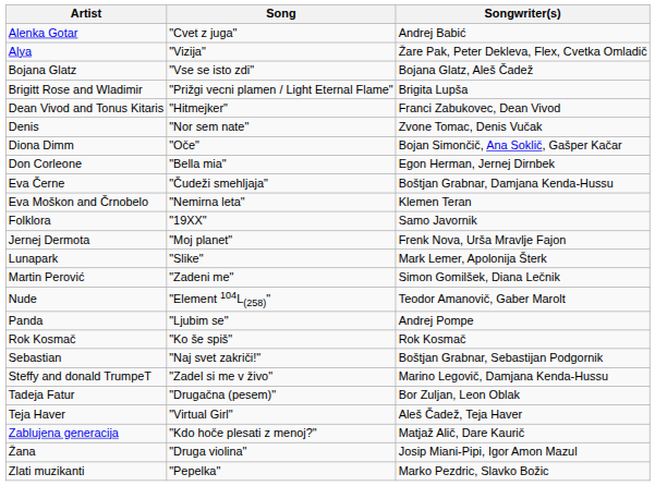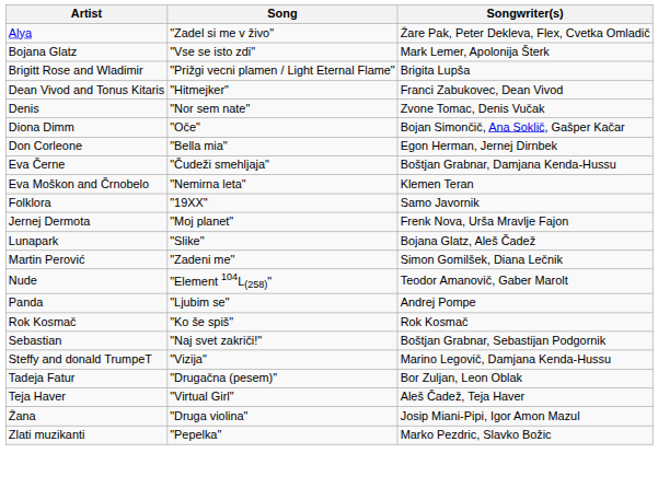- row: Alenka Gotar | "Cvet z juga" | Andrej Babić
Alya | Song: "Vizija" -> "Zadel si me v živo"
Bojana Glatz | Songwriter(s): Bojana Glatz, Aleš Čadež -> Mark Lemer, Apolonija Šterk
Lunapark | Songwriter(s): Mark Lemer, Apolonija Šterk -> Bojana Glatz, Aleš Čadež
Steffy and donald TrumpeT | Song: "Zadel si me v živo" -> "Vizija"
- row: Zablujena generacija | "Kdo hoče plesati z menoj?" | Matjaž Alič, Dare Kaurič
